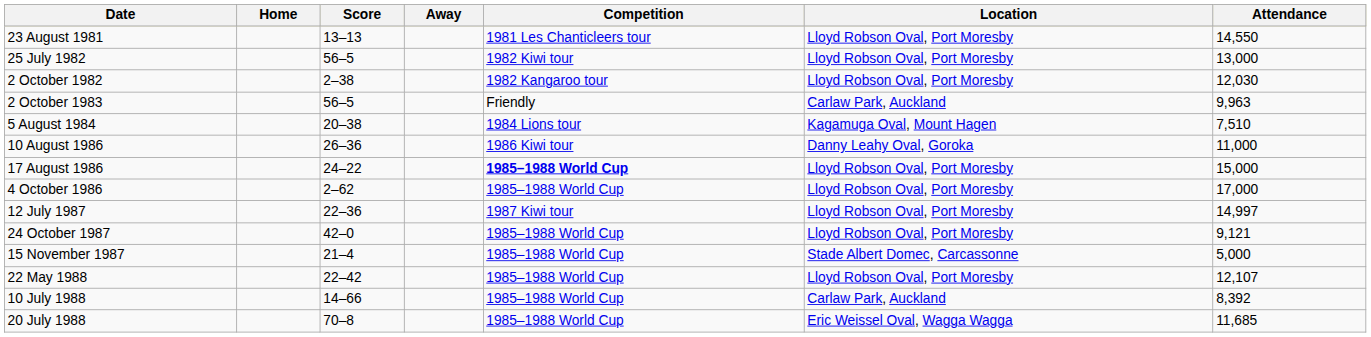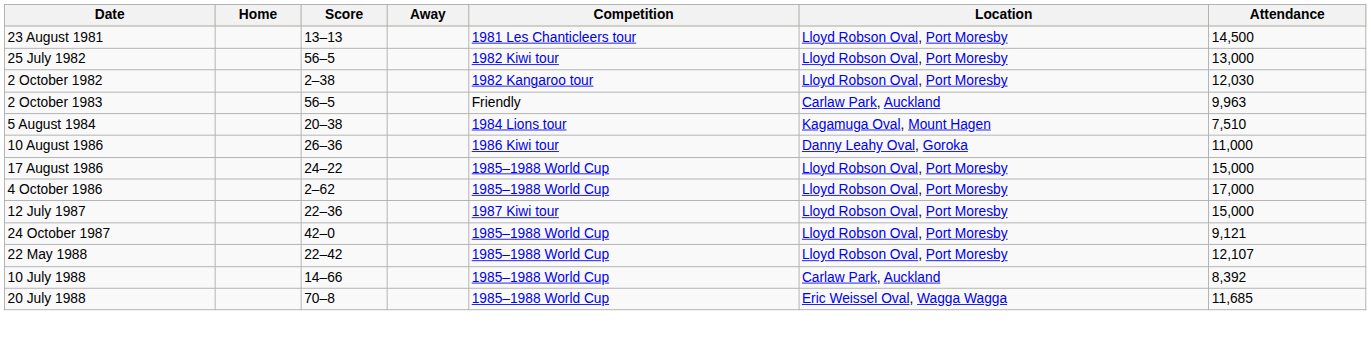23 August 1981 | Attendance: 14,550 -> 14,500
17 August 1986 | Competition: bold -> normal
12 July 1987 | Attendance: 14,997 -> 15,000
- row: 15 November 1987 | 21–4 | 1985–1988 World Cup | Stade Albert Domec, Carcassonne | 5,000
